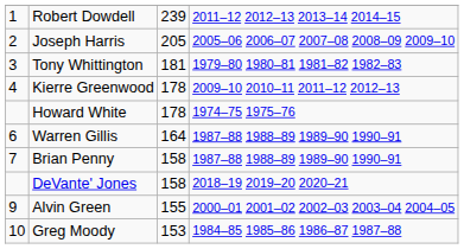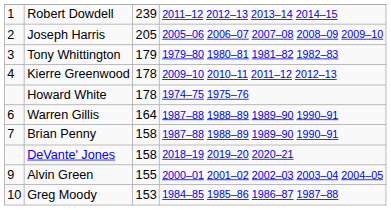Tony Whittington | column 3: 181 -> 179
